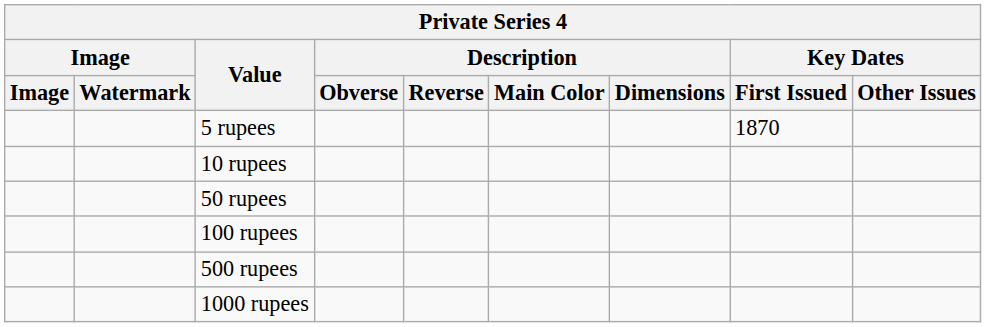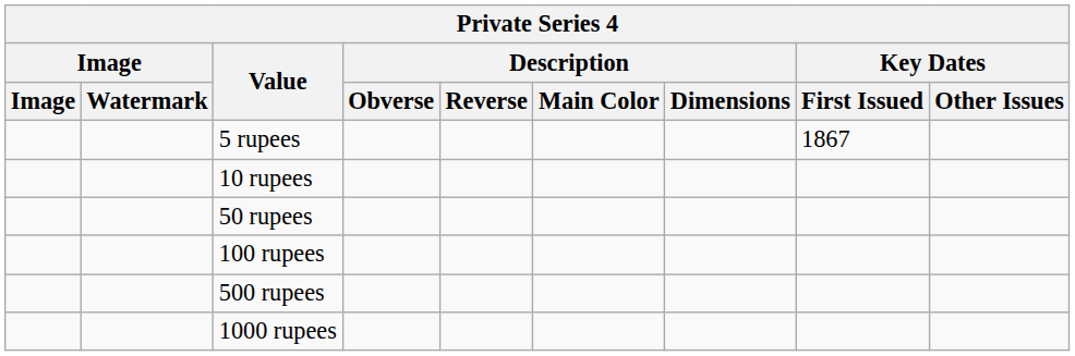5 rupees | Key Dates / First Issued: 1870 -> 1867
